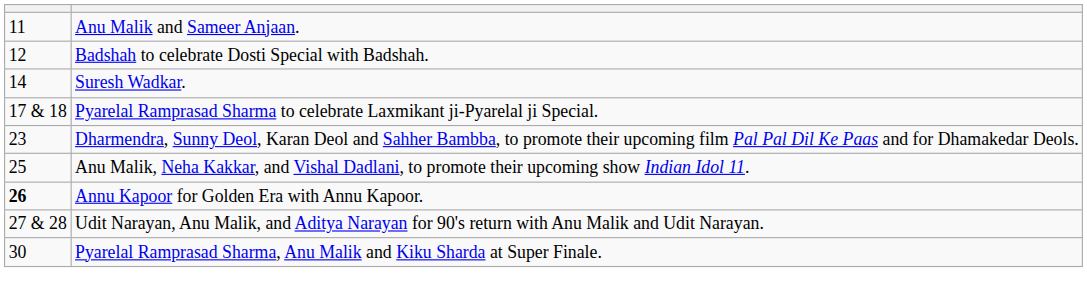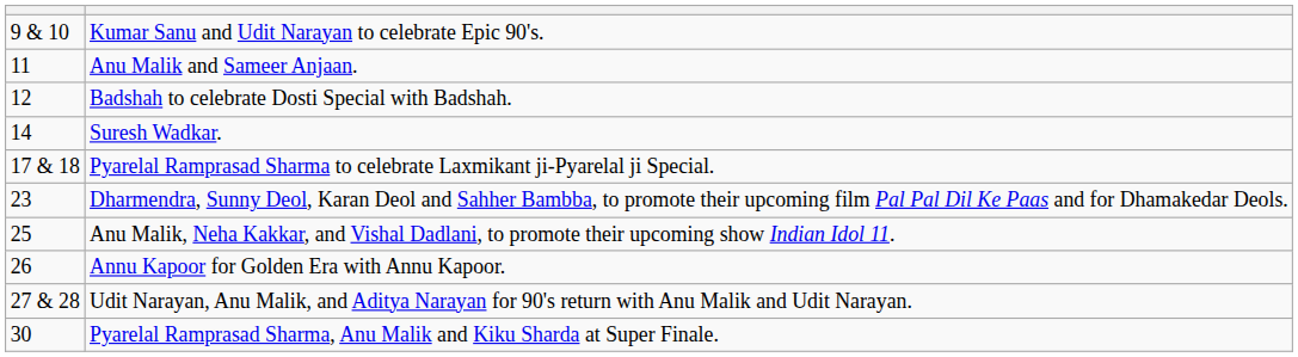+ row: 9 & 10 | Kumar Sanu and Udit Narayan to celebrate Epic 90's.
Annu Kapoor for Golden Era with Annu Kapoor. | column 1: bold -> normal
